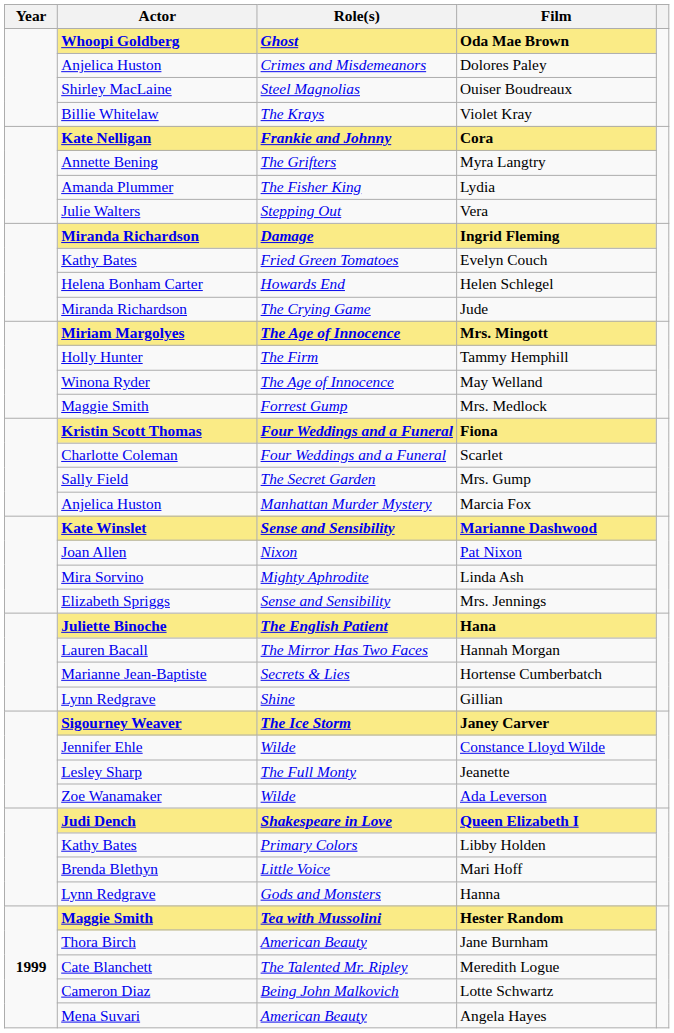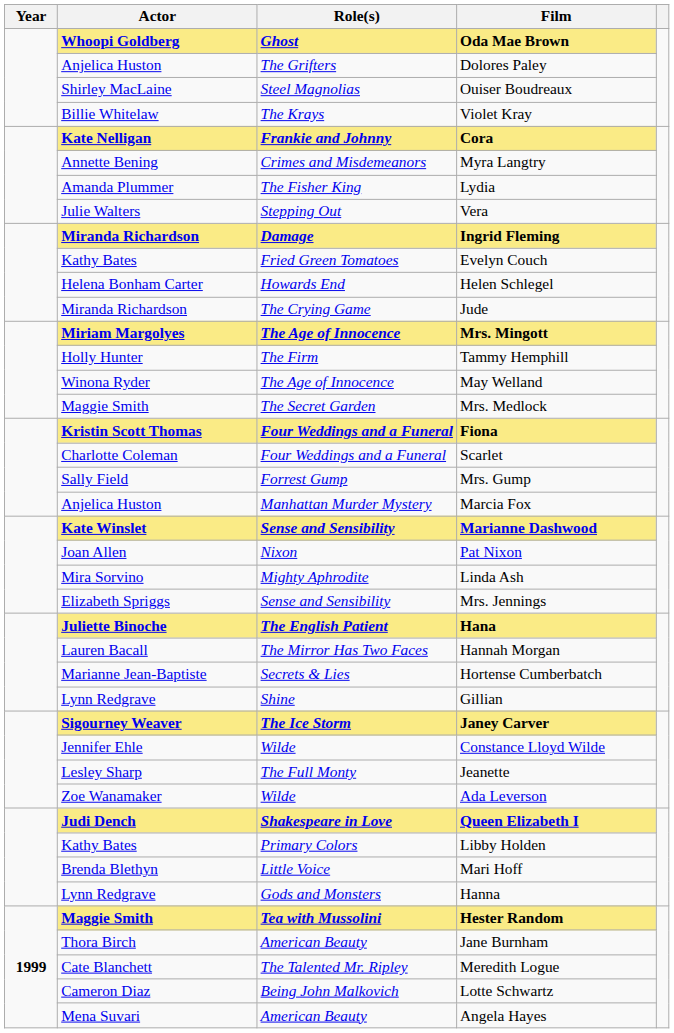Dolores Paley | Role(s): Crimes and Misdemeanors -> The Grifters
Myra Langtry | Role(s): The Grifters -> Crimes and Misdemeanors
Mrs. Medlock | Role(s): Forrest Gump -> The Secret Garden
Mrs. Gump | Role(s): The Secret Garden -> Forrest Gump
